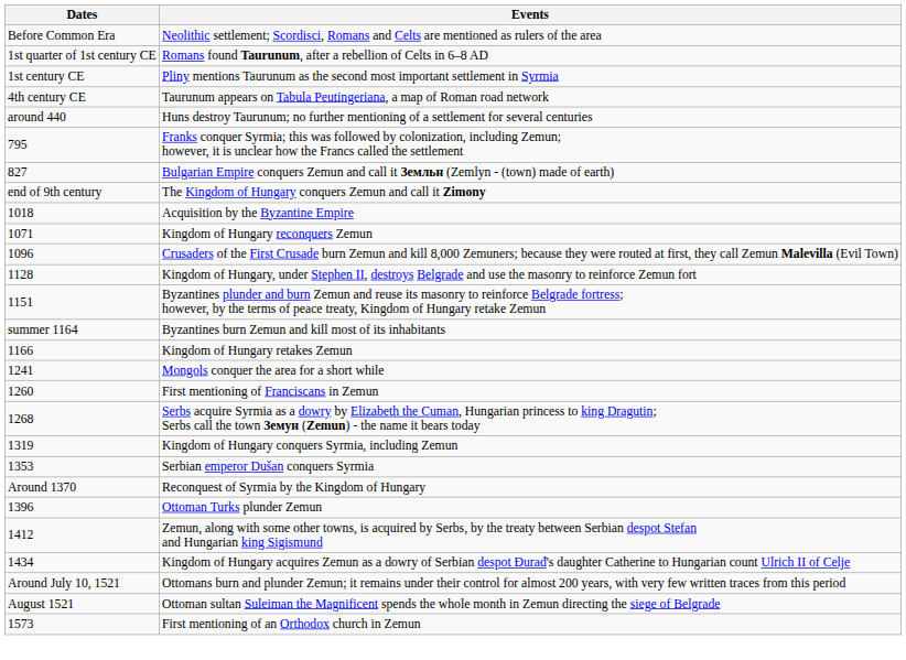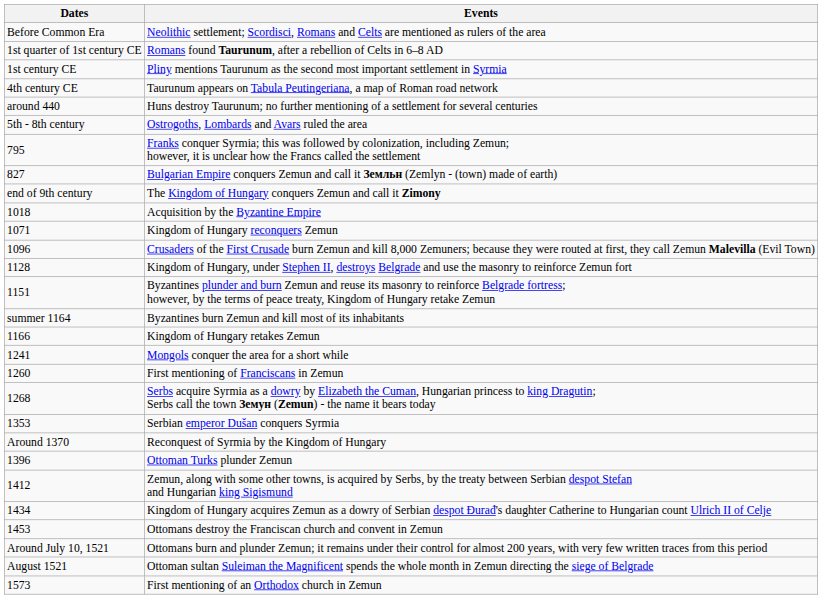+ row: 5th - 8th century | Ostrogoths, Lombards and Avars ruled the area
- row: 1319 | Kingdom of Hungary conquers Syrmia, including Zemun
+ row: 1453 | Ottomans destroy the Franciscan church and convent in Zemun
